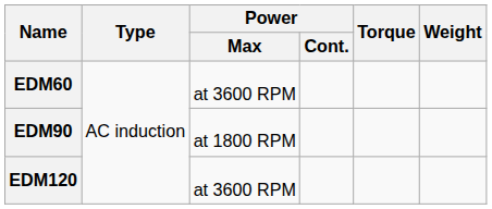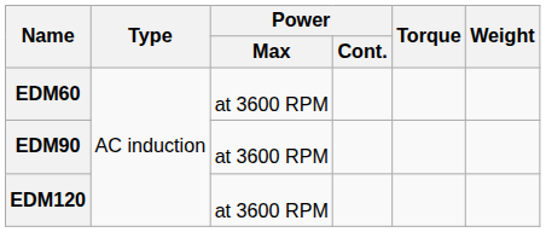EDM90 | Power / Max: at 1800 RPM -> at 3600 RPM
